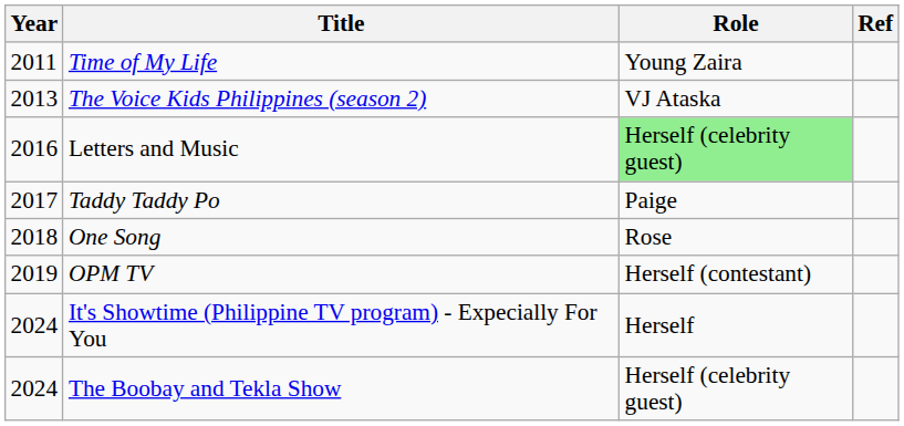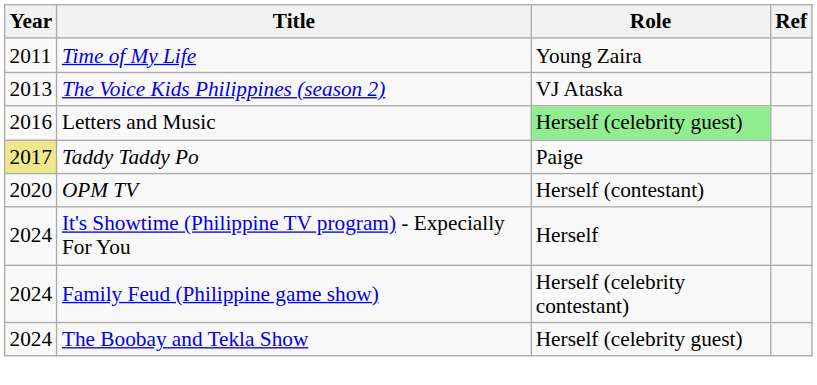Taddy Taddy Po | Year: no background -> khaki background
- row: 2018 | One Song | Rose
OPM TV | Year: 2019 -> 2020
+ row: 2024 | Family Feud (Philippine game show) | Herself (celebrity contestant)
